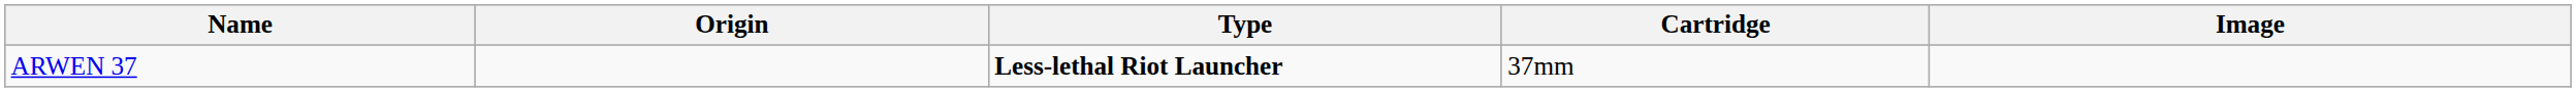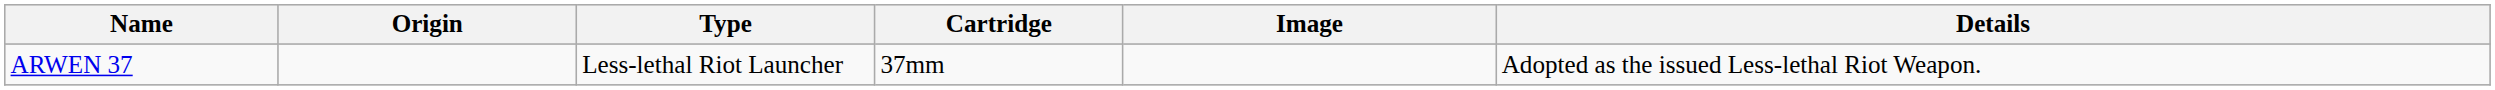+ column: Details | Adopted as the issued Less-lethal Riot Weapon.
ARWEN 37 | Type: bold -> normal
